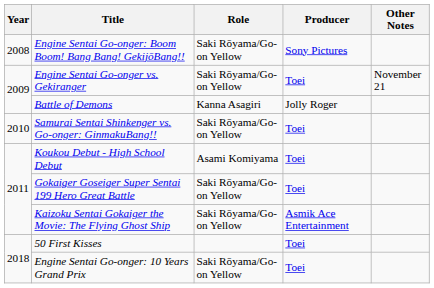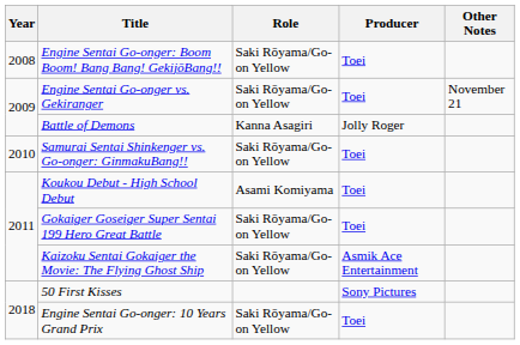Engine Sentai Go-onger: Boom Boom! Bang Bang! GekijōBang!! | Producer: Sony Pictures -> Toei
50 First Kisses | Producer: Toei -> Sony Pictures
